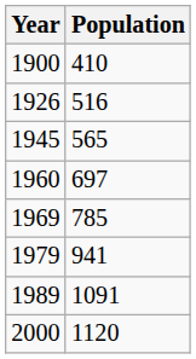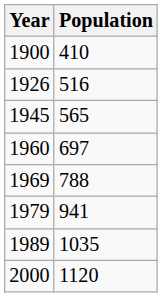1969 | Population: 785 -> 788
1989 | Population: 1091 -> 1035
